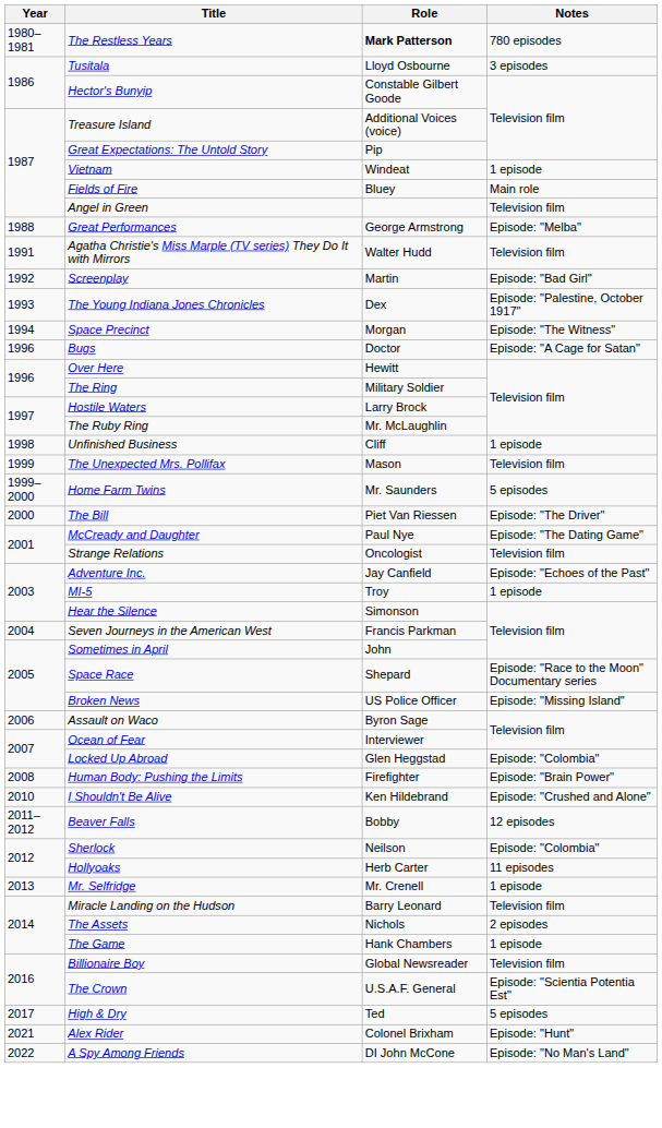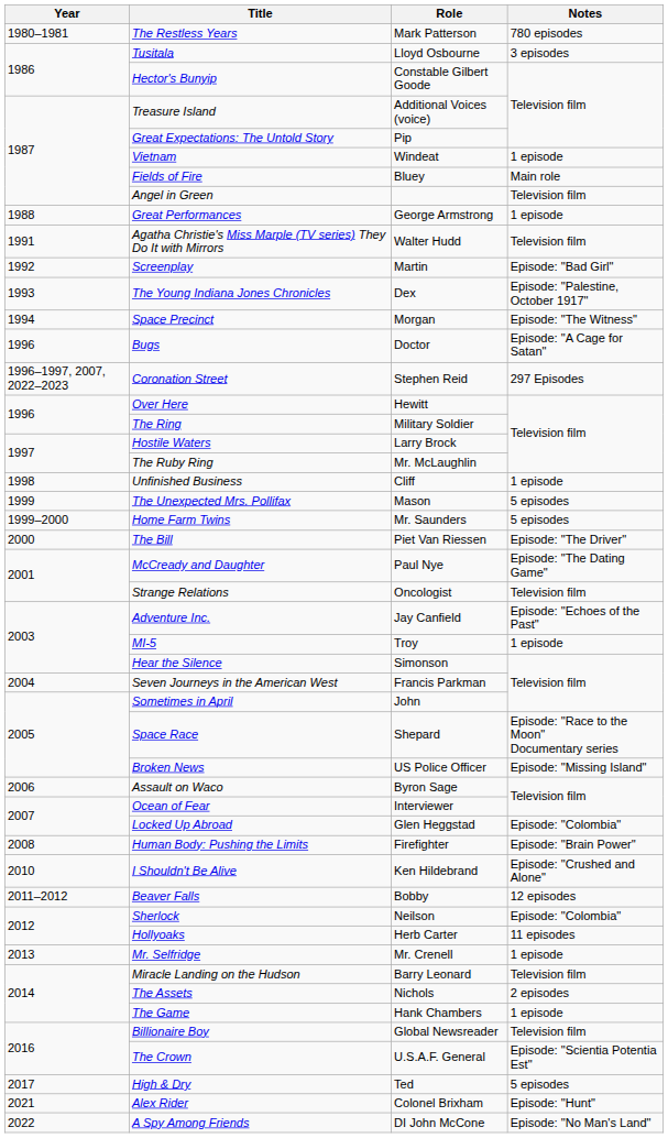The Restless Years | Role: bold -> normal
Great Performances | Notes: Episode: "Melba" -> 1 episode
+ row: 1996–1997, 2007, 2022–2023 | Coronation Street | Stephen Reid | 297 Episodes
The Unexpected Mrs. Pollifax | Notes: Television film -> 5 episodes
